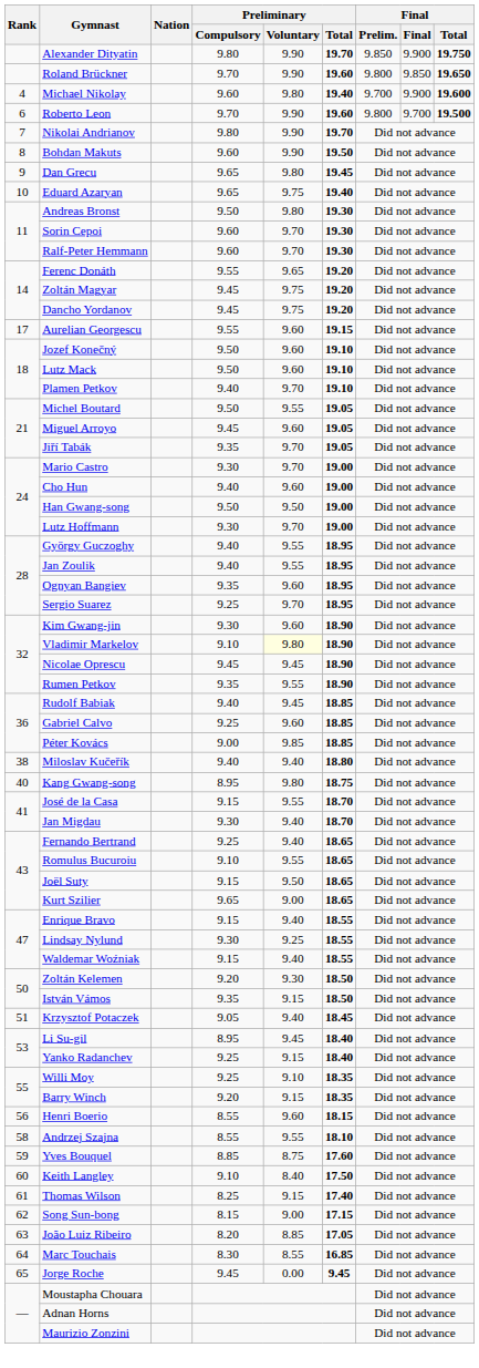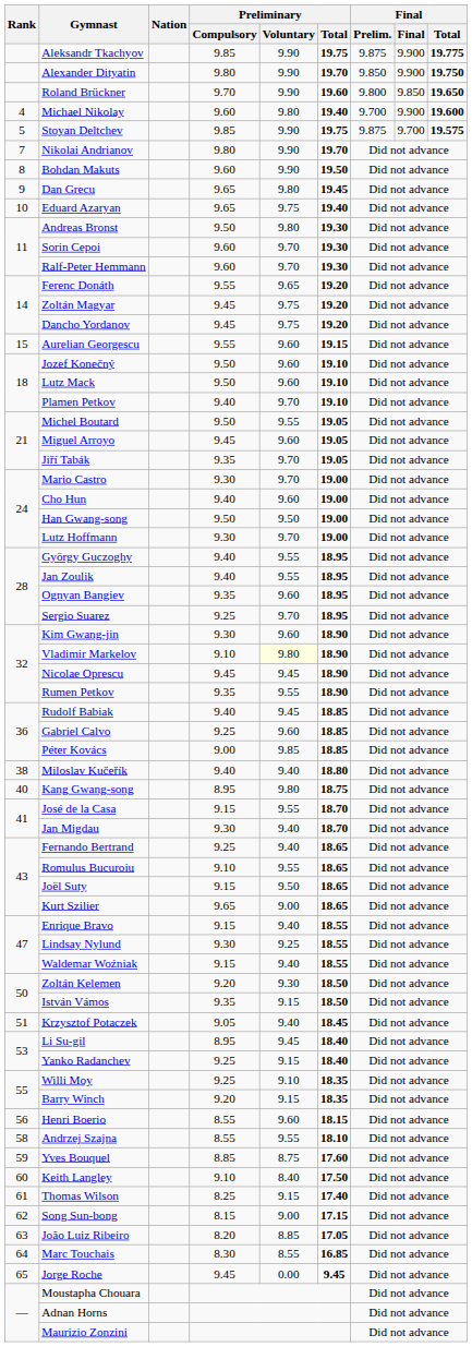+ row: Aleksandr Tkachyov | 9.85 | 9.90 | 19.75 | 9.875 | 9.900 | 19.775
+ row: 5 | Stoyan Deltchev | 9.85 | 9.90 | 19.75 | 9.875 | 9.700 | 19.575
- row: 6 | Roberto Leon | 9.70 | 9.90 | 19.60 | 9.800 | 9.700 | 19.500
Aurelian Georgescu | Rank: 17 -> 15
